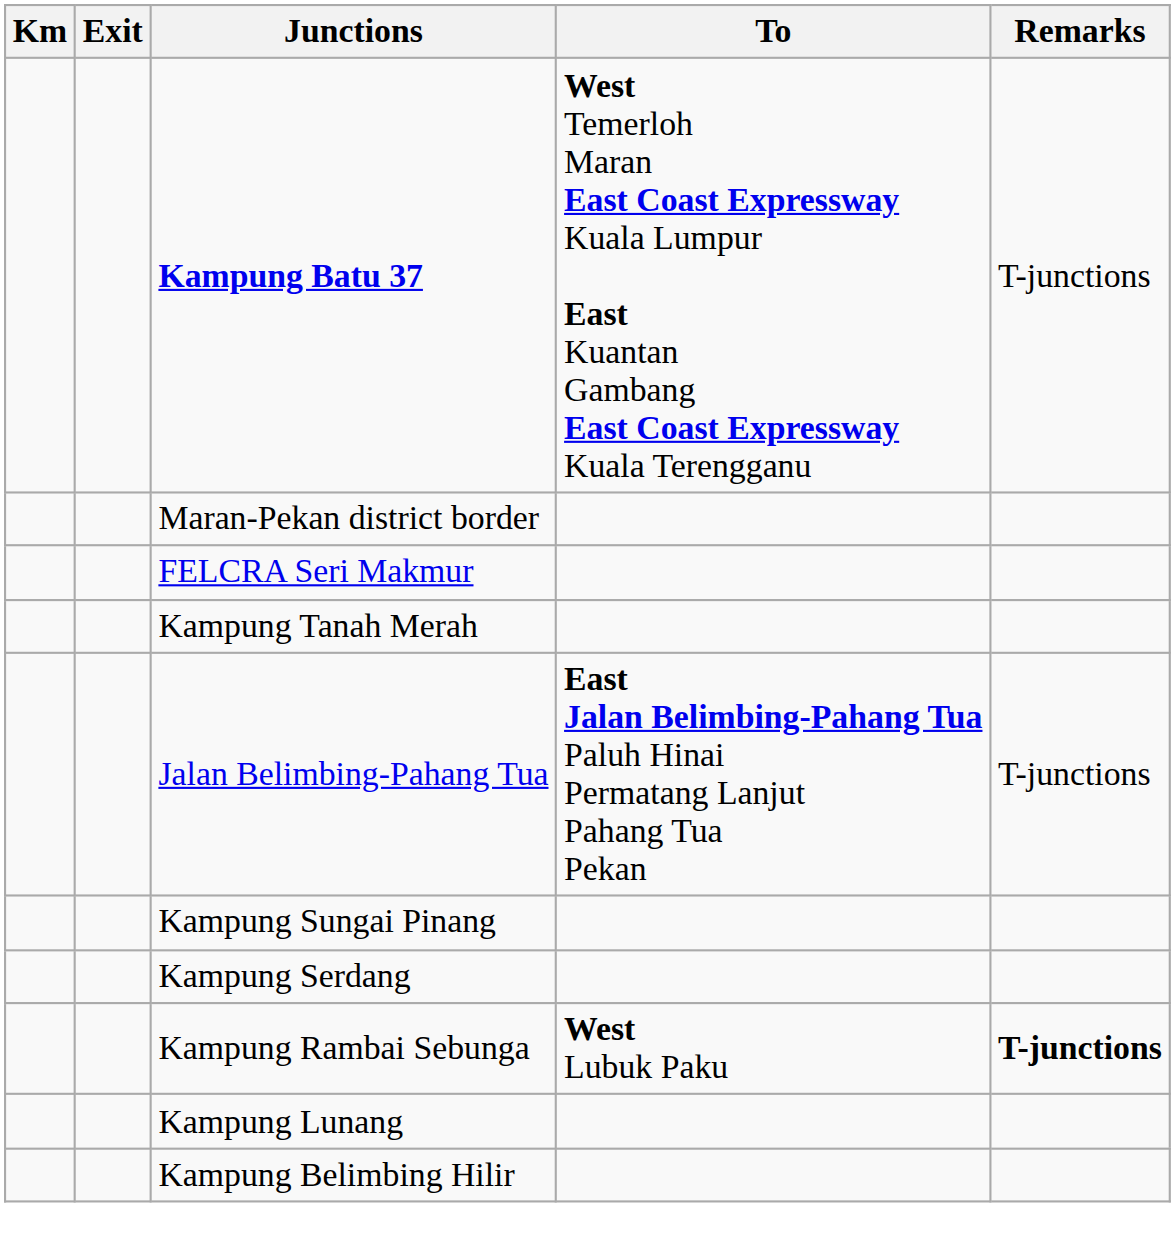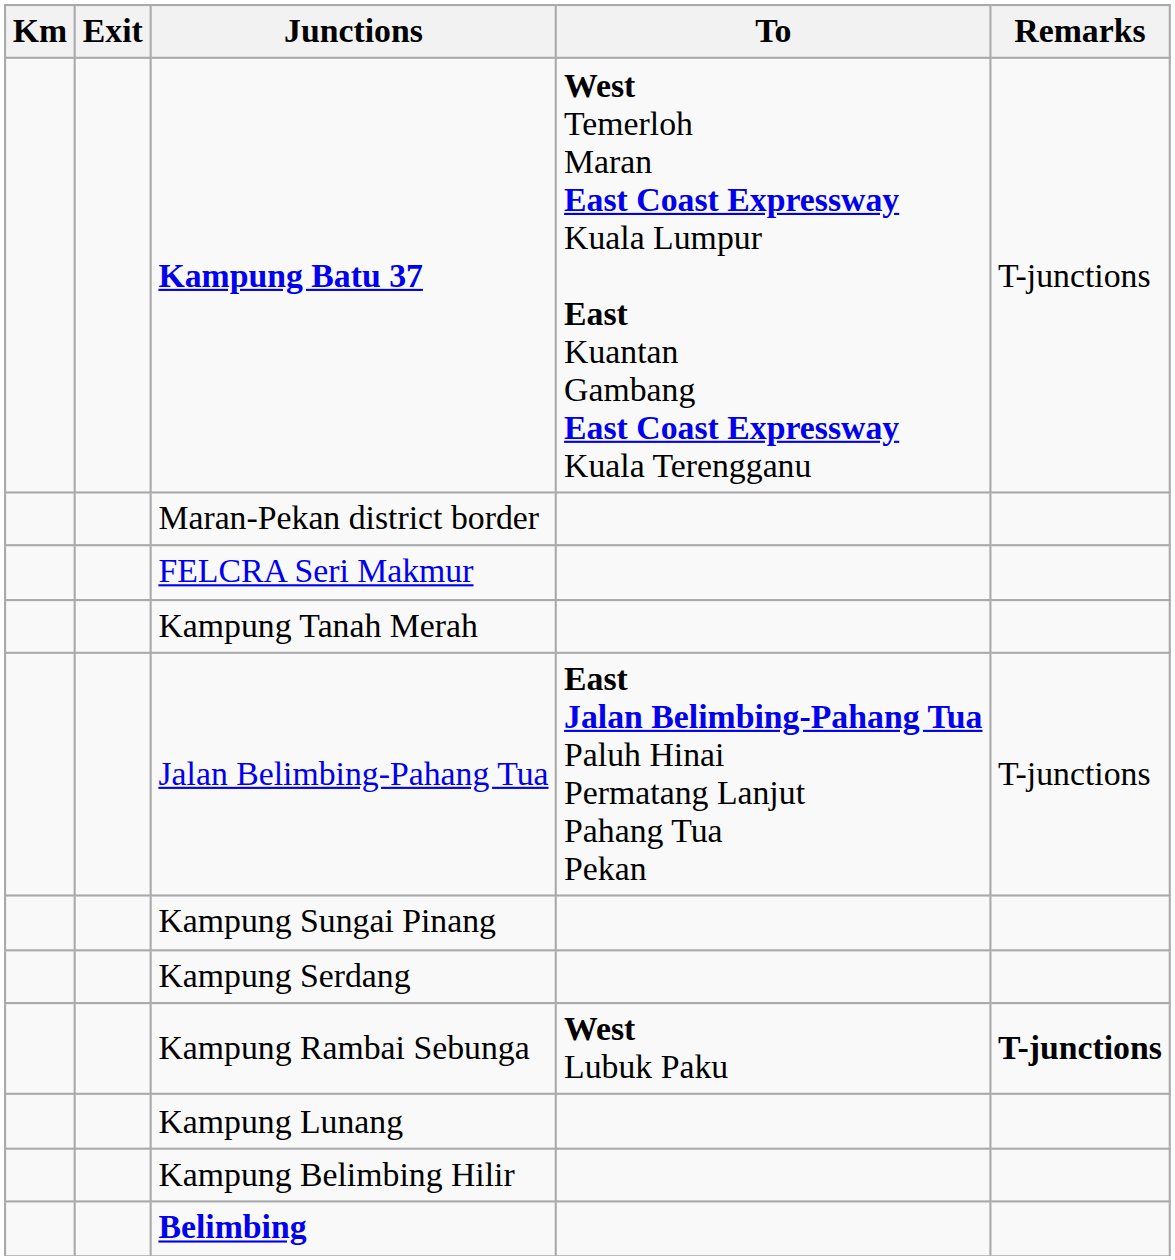+ row: Belimbing
